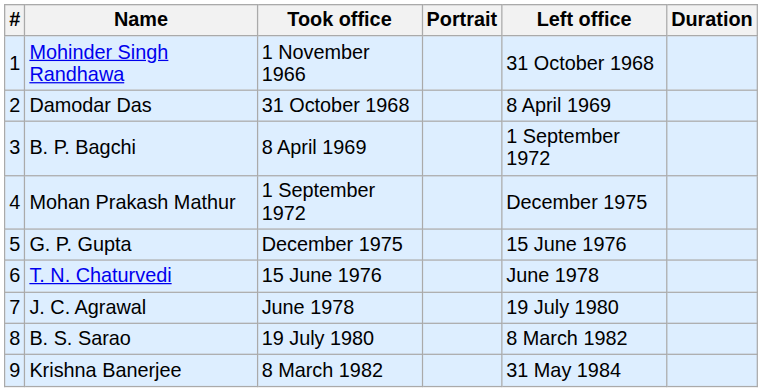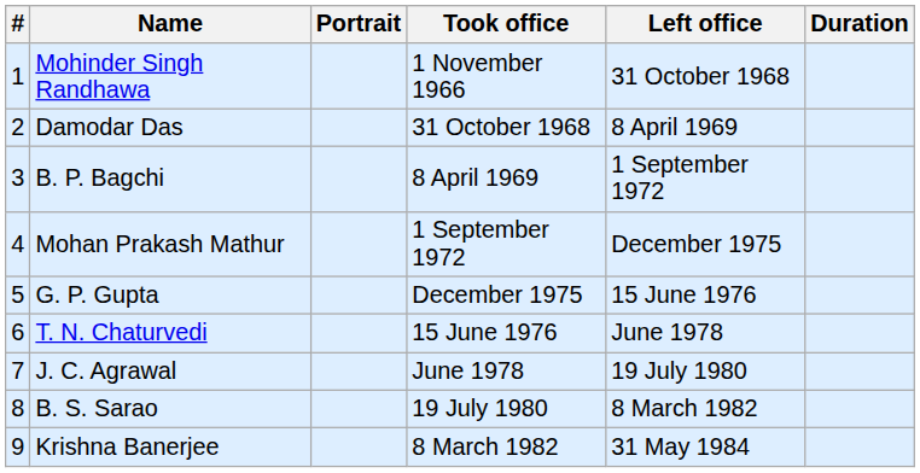columns swapped: Portrait <-> Took office
